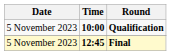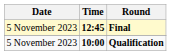rows swapped: Qualification <-> Final
